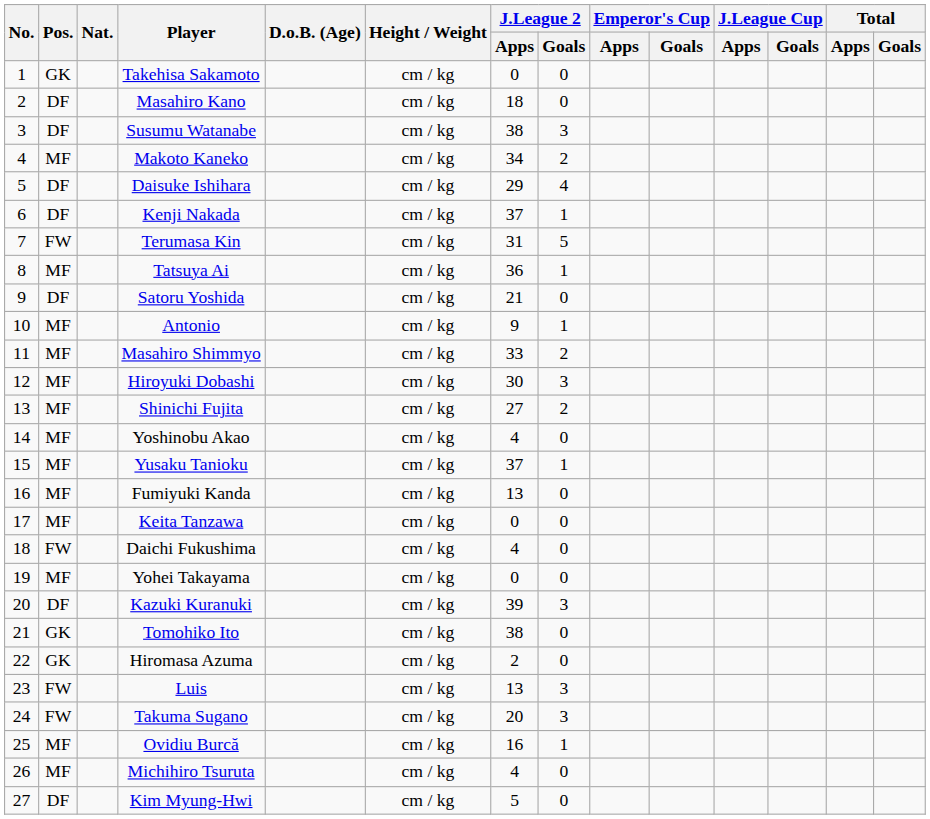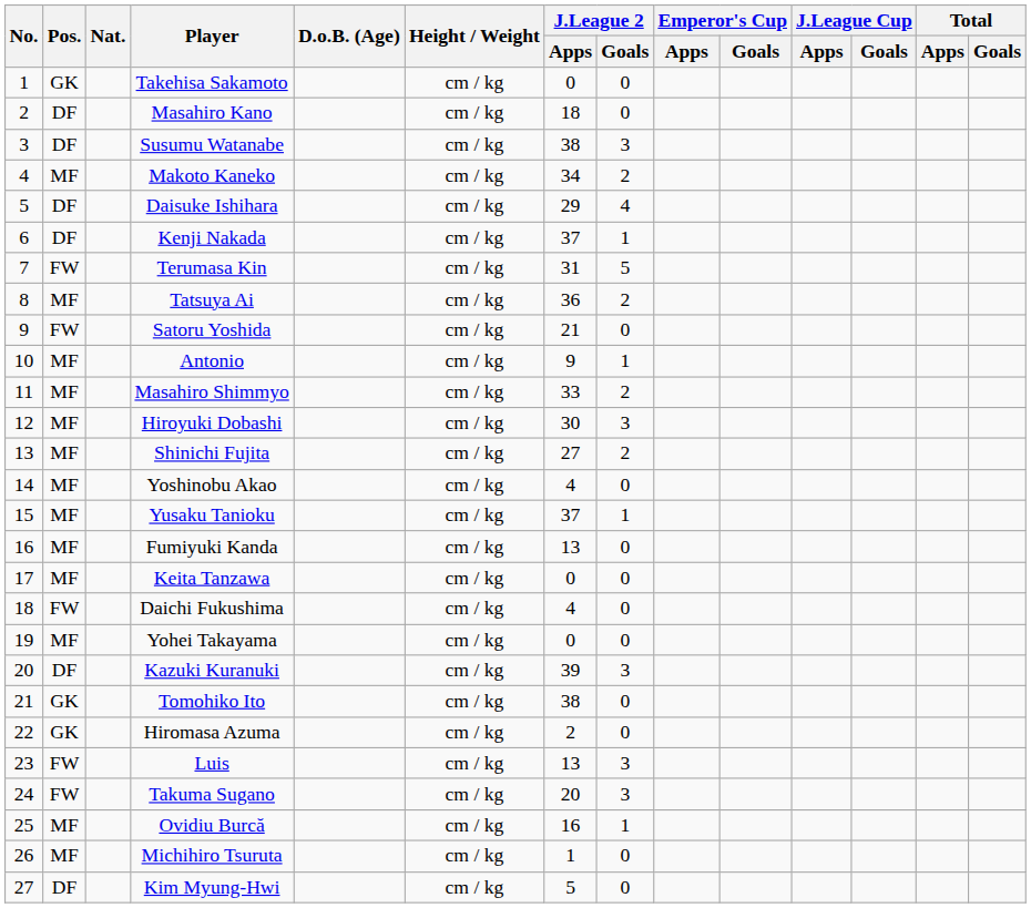Tatsuya Ai | J.League 2 / Goals: 1 -> 2
Satoru Yoshida | Pos.: DF -> FW
Michihiro Tsuruta | J.League 2 / Apps: 4 -> 1
